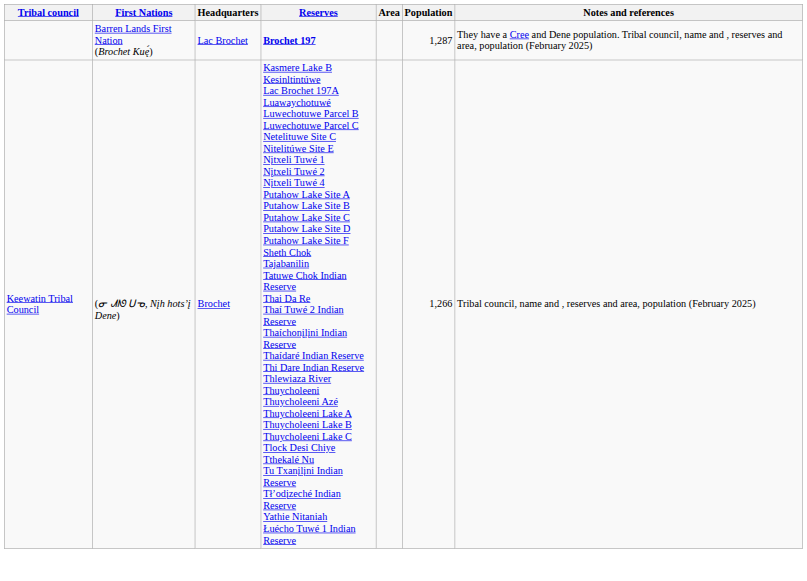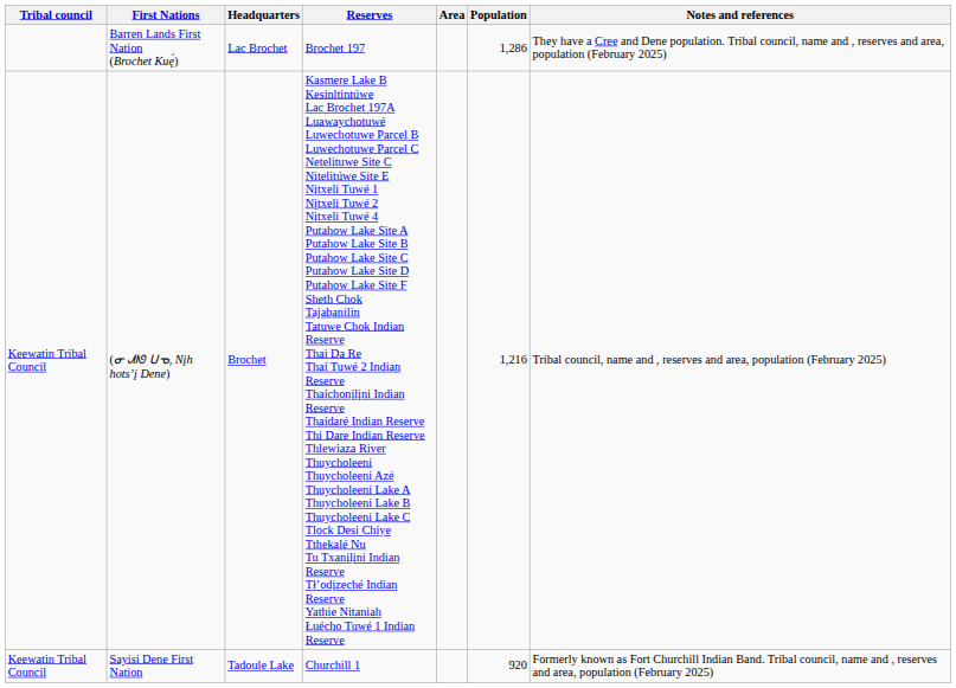Barren Lands First Nation (Brochet Kuę́) | Reserves: bold -> normal
Barren Lands First Nation (Brochet Kuę́) | Population: 1,287 -> 1,286
(ᓂ ᗂᘚ ᑌᓀ, Nįh hots’į Dene) | Population: 1,266 -> 1,216
+ row: Keewatin Tribal Council | Sayisi Dene First Nation | Tadoule Lake | Churchill 1 | 920 | Formerly known as Fort Churchill Indian Band. Tribal council, name and , reserves and area, population (February 2025)
